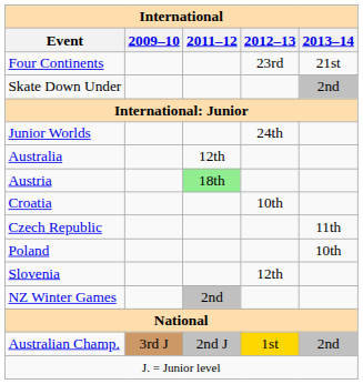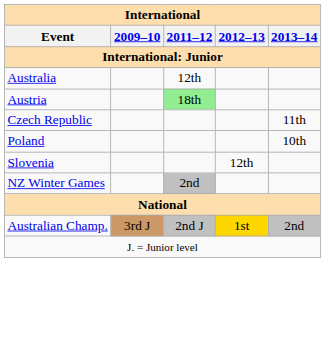- row: Four Continents | 23rd | 21st
- row: Skate Down Under | 2nd
- row: Junior Worlds | 24th
- row: Croatia | 10th
